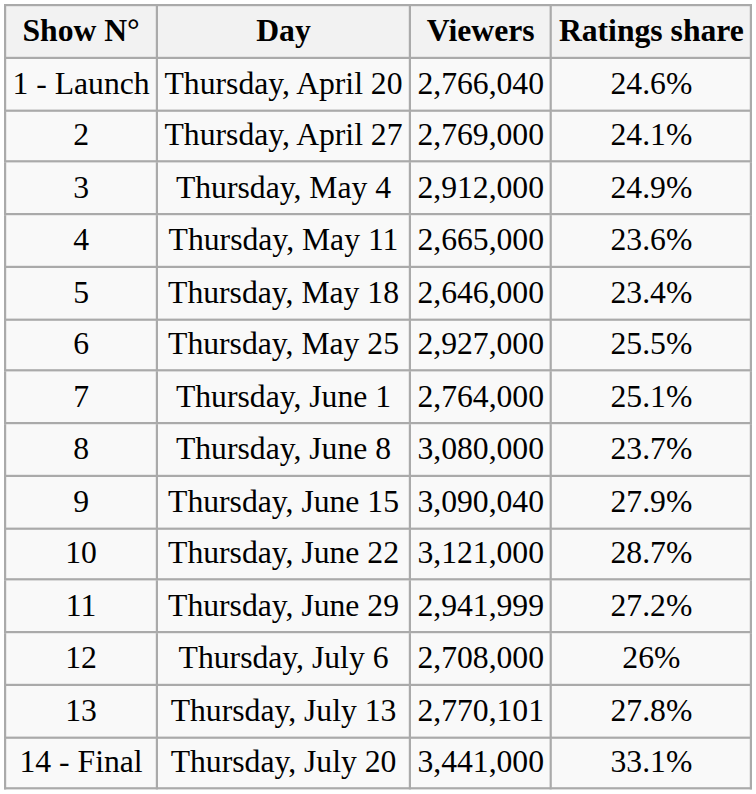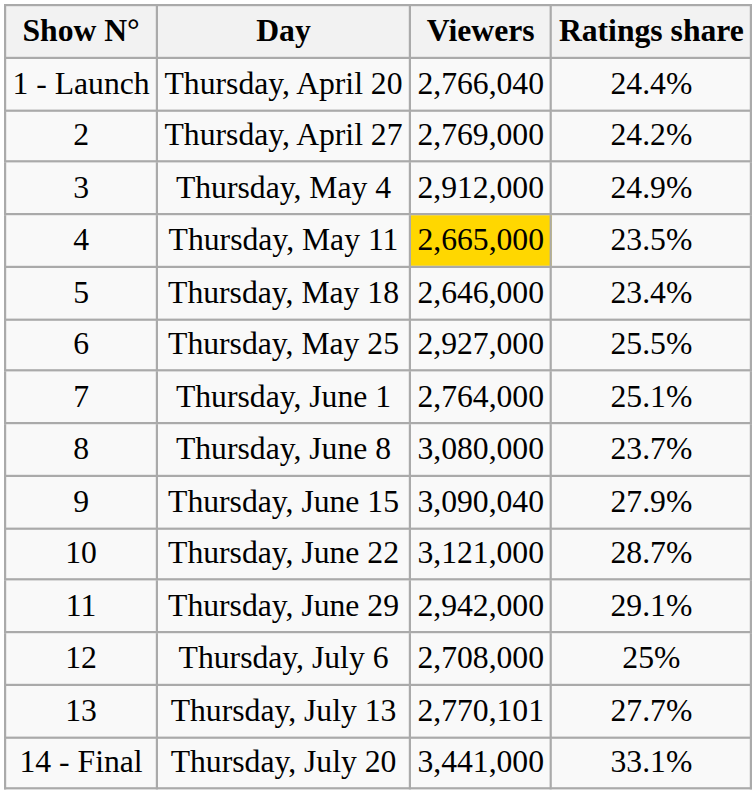Thursday, April 20 | Ratings share: 24.6% -> 24.4%
Thursday, April 27 | Ratings share: 24.1% -> 24.2%
Thursday, May 11 | Viewers: no background -> gold background
Thursday, May 11 | Ratings share: 23.6% -> 23.5%
Thursday, June 29 | Viewers: 2,941,999 -> 2,942,000
Thursday, June 29 | Ratings share: 27.2% -> 29.1%
Thursday, July 6 | Ratings share: 26% -> 25%
Thursday, July 13 | Ratings share: 27.8% -> 27.7%
